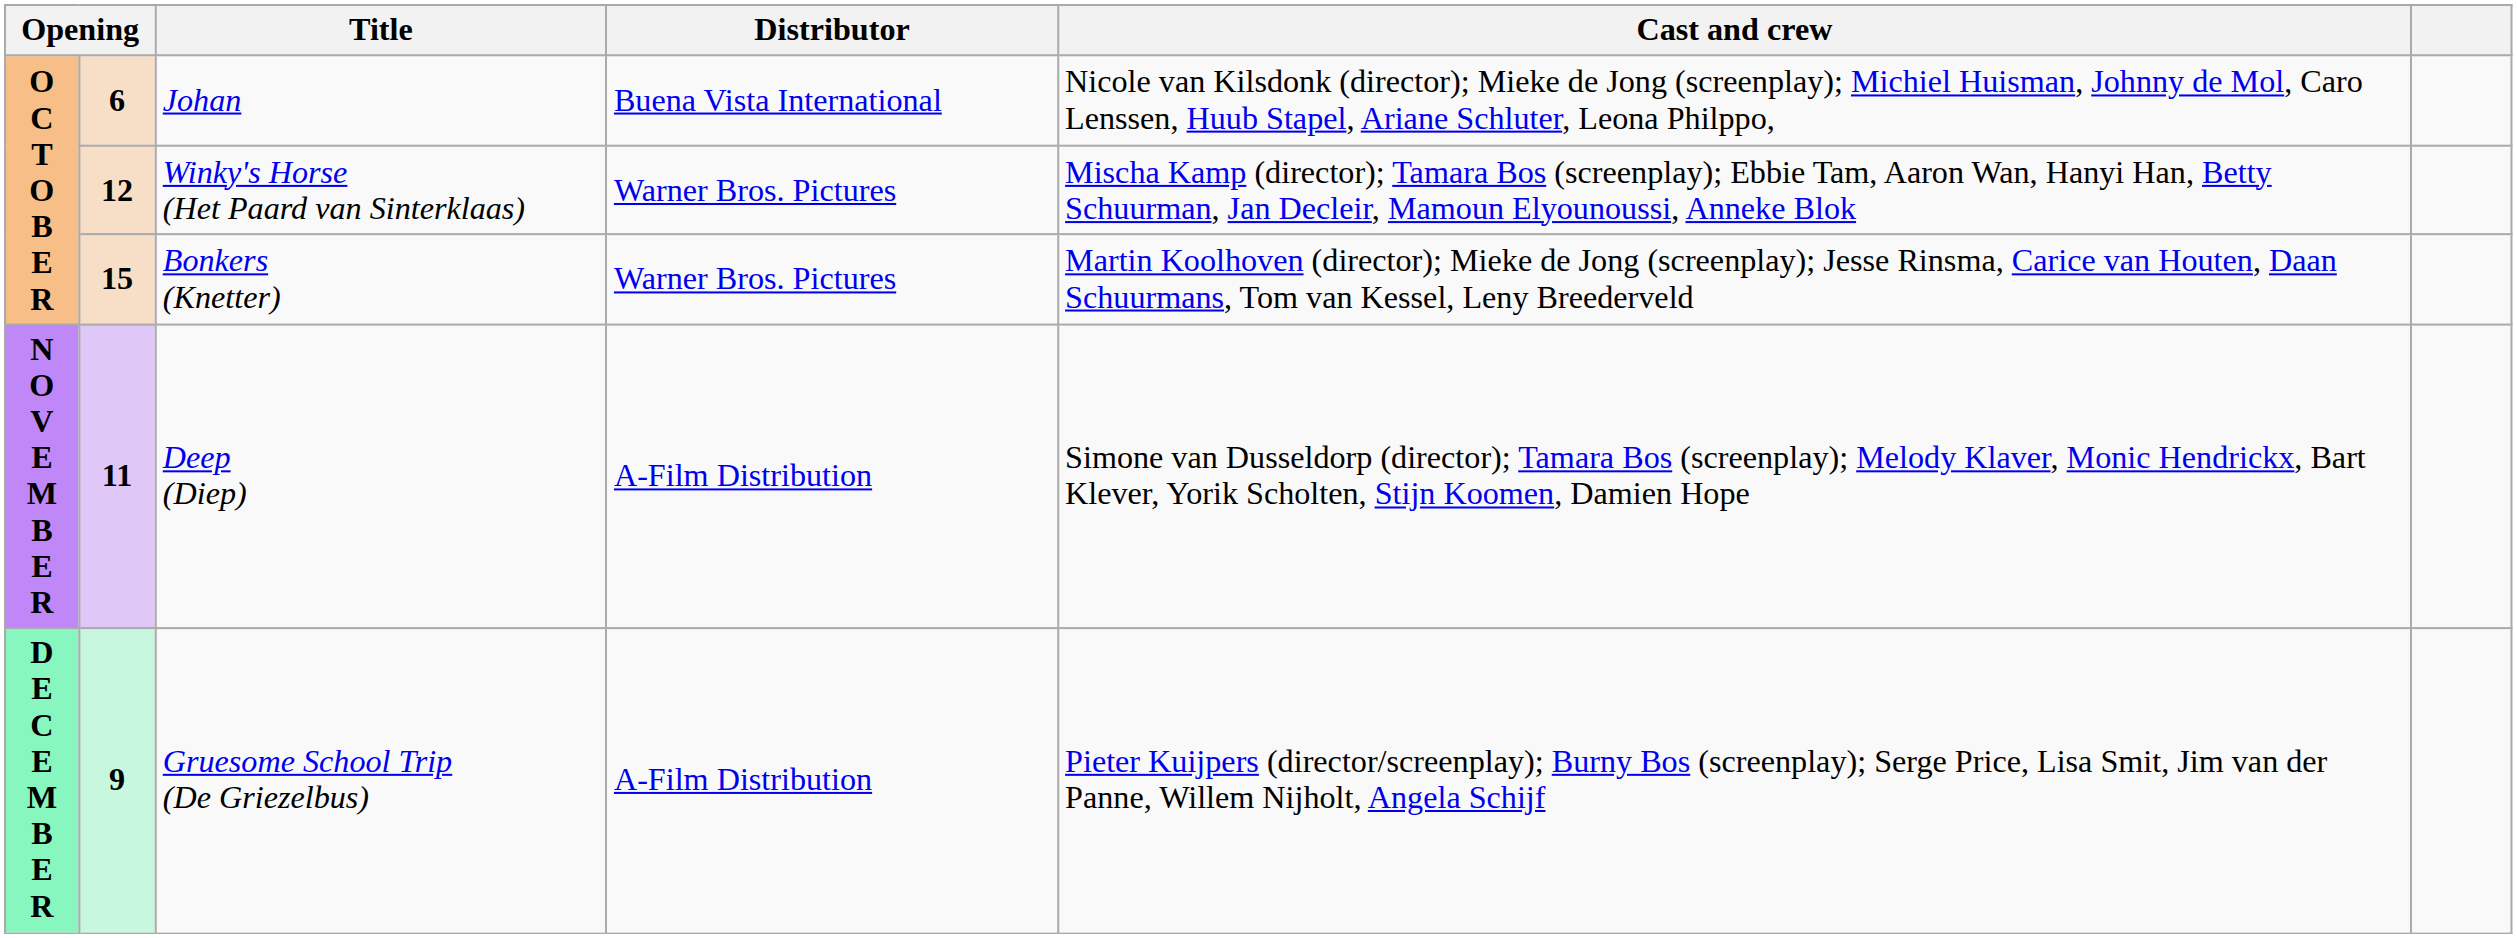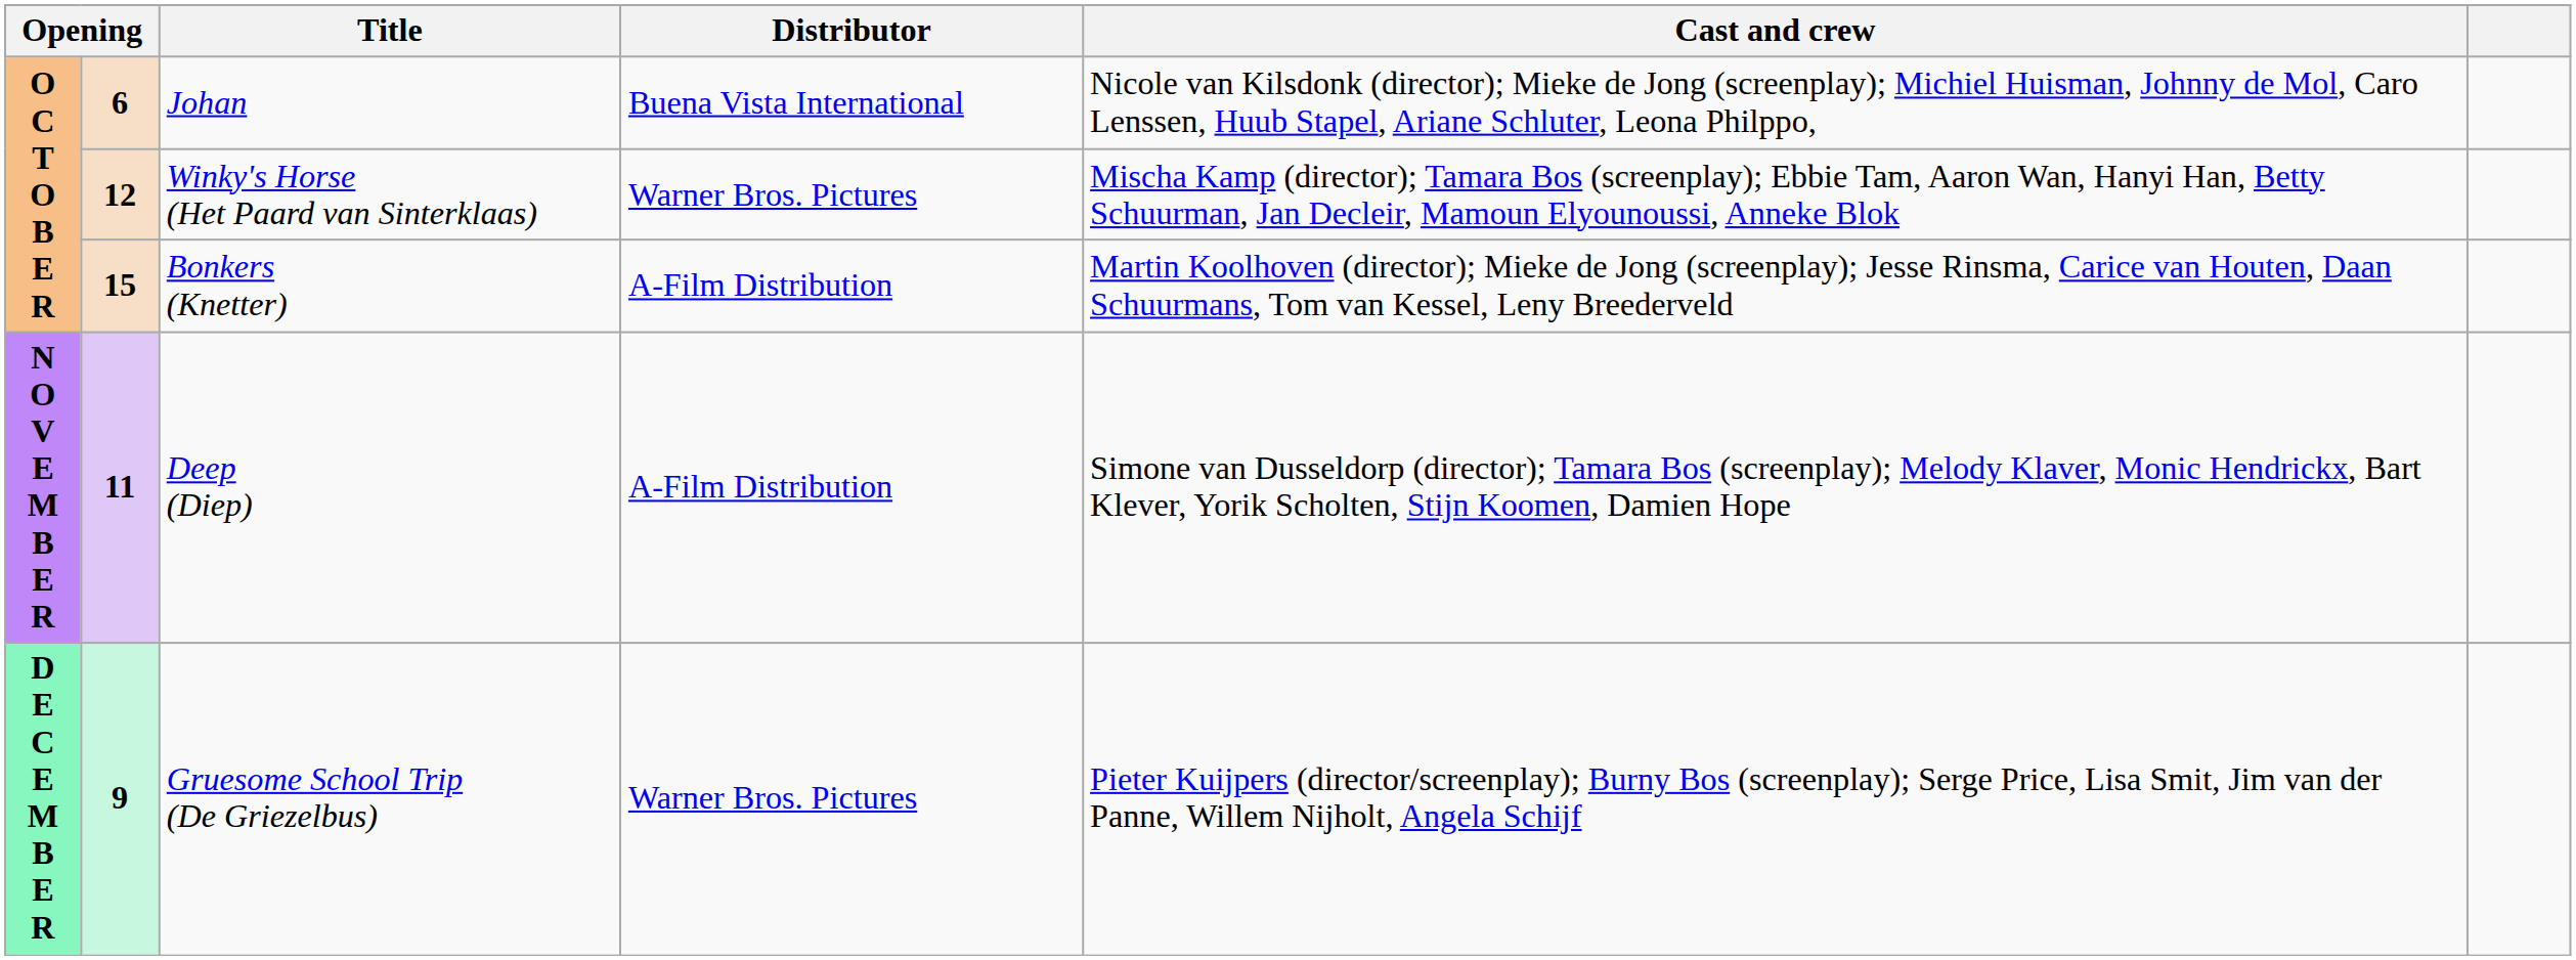Bonkers (Knetter) | Distributor: Warner Bros. Pictures -> A-Film Distribution
Gruesome School Trip (De Griezelbus) | Distributor: A-Film Distribution -> Warner Bros. Pictures
